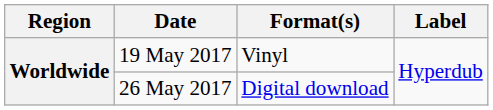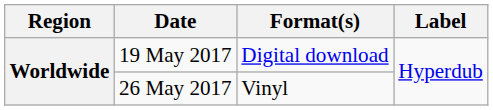19 May 2017 | Format(s): Vinyl -> Digital download
26 May 2017 | Format(s): Digital download -> Vinyl
